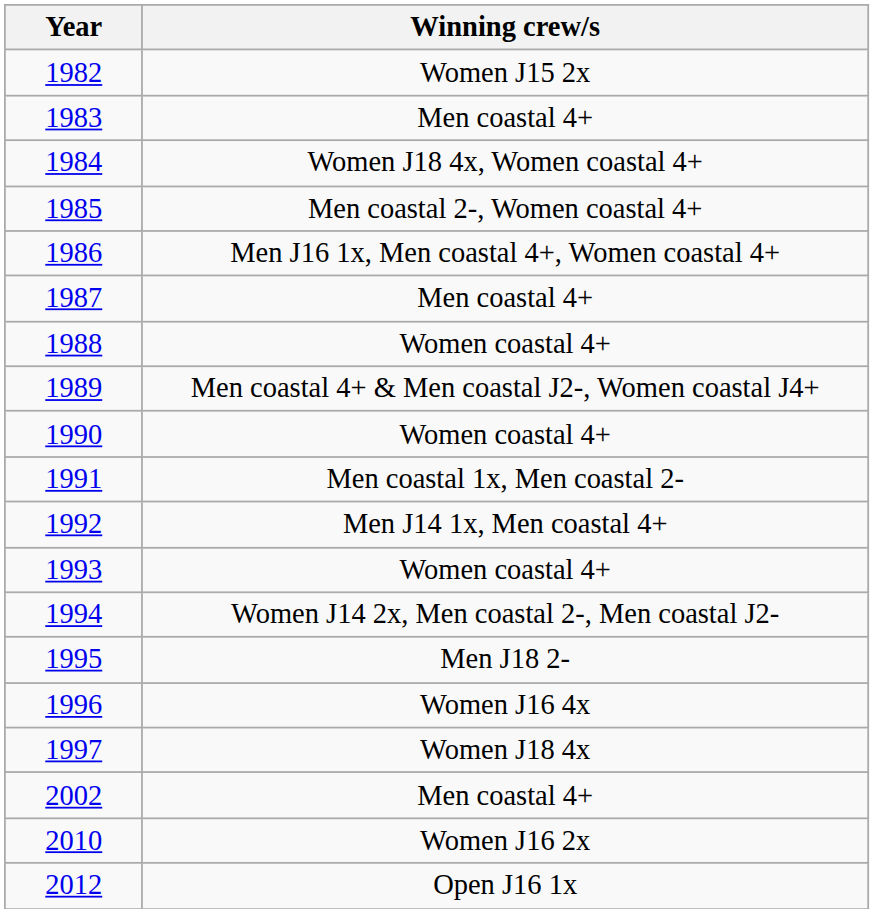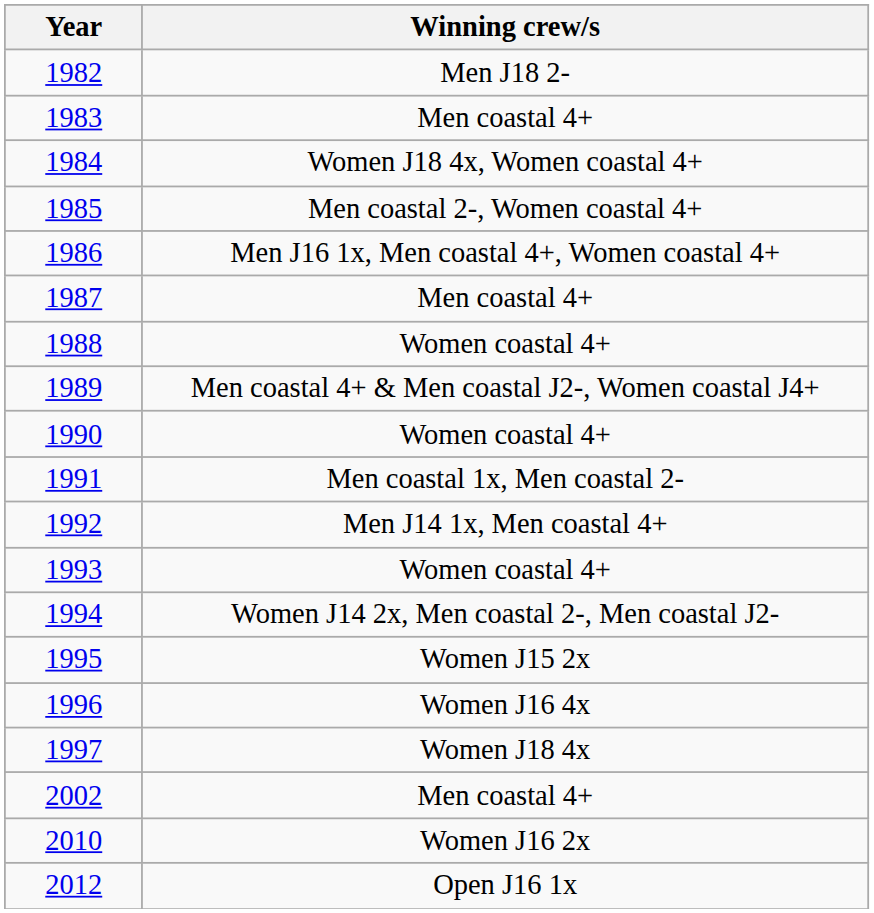1982 | Winning crew/s: Women J15 2x -> Men J18 2-
1995 | Winning crew/s: Men J18 2- -> Women J15 2x
